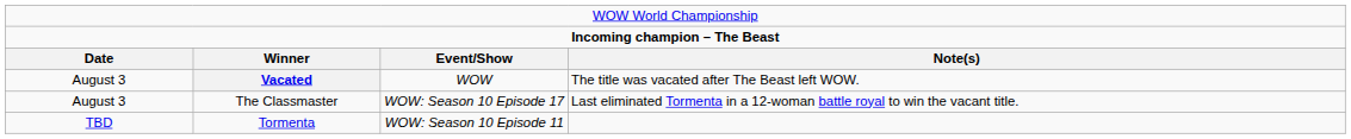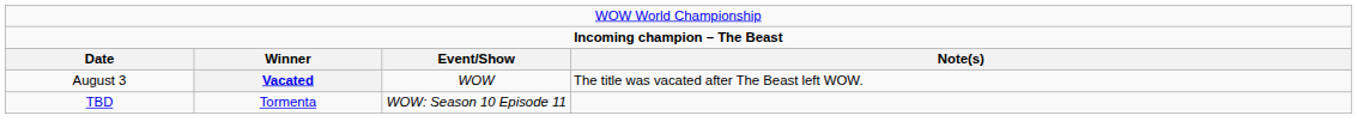- row: August 3 | The Classmaster | WOW: Season 10 Episode 17 | Last eliminated Tormenta in a 12-woman battle royal to win the vacant title.
